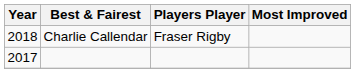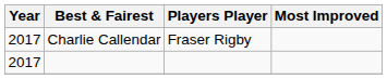Charlie Callendar | Year: 2018 -> 2017
